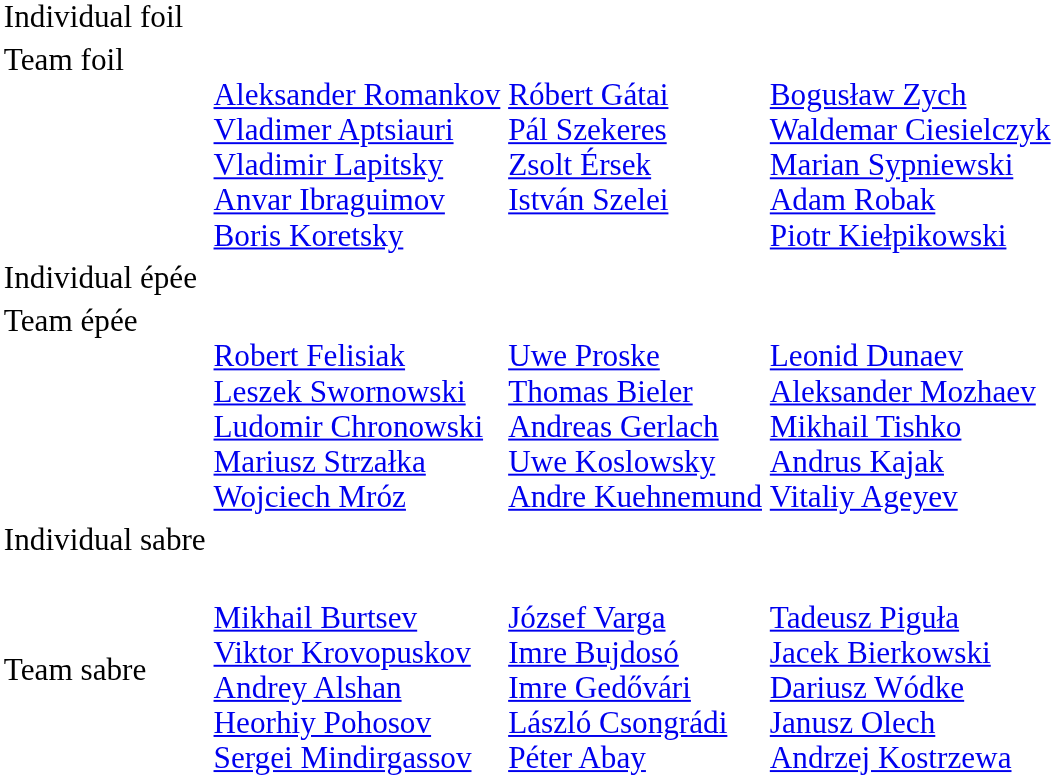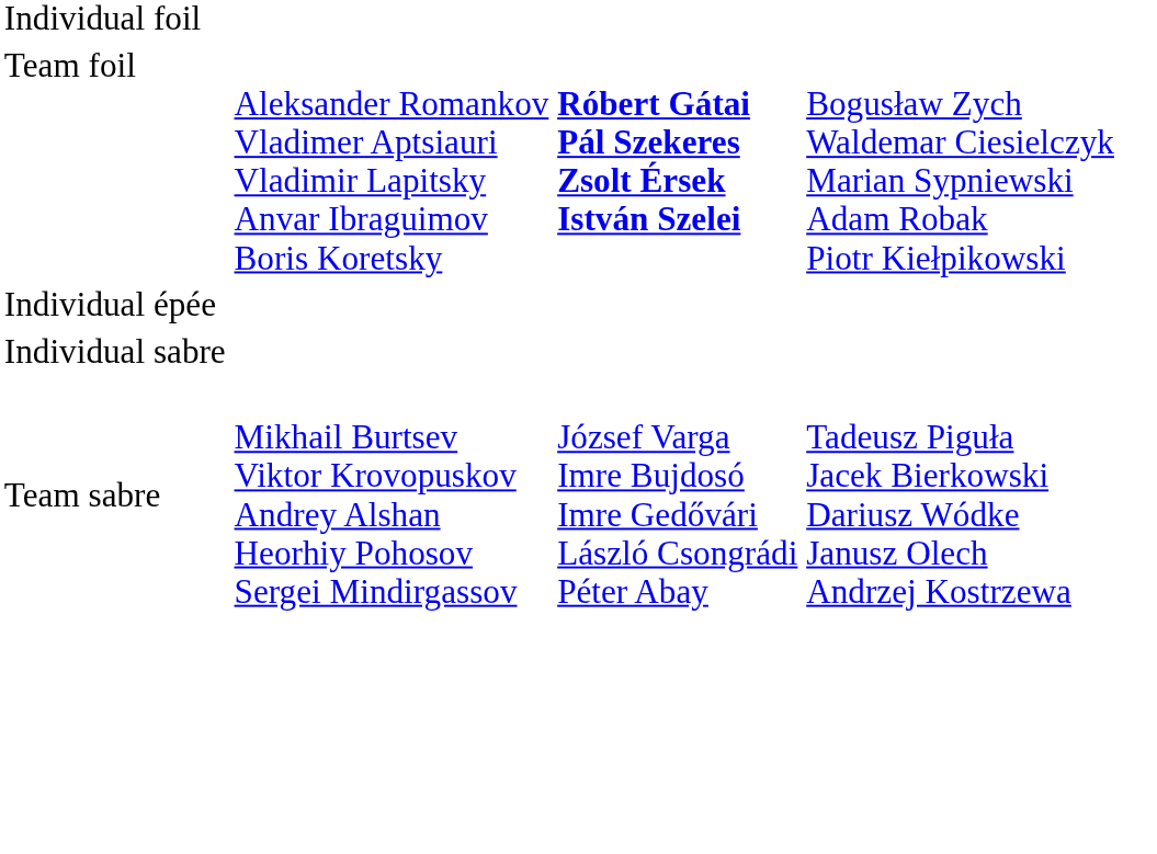Team foil | column 3: normal -> bold
- row: Team épée | Robert Felisiak Leszek Swornowski Ludomir Chronowski Mariusz Strzałka Wojciech Mróz | Uwe Proske Thomas Bieler Andreas Gerlach Uwe Koslowsky Andre Kuehnemund | Leonid Dunaev Aleksander Mozhaev Mikhail Tishko Andrus Kajak Vitaliy Ageyev
